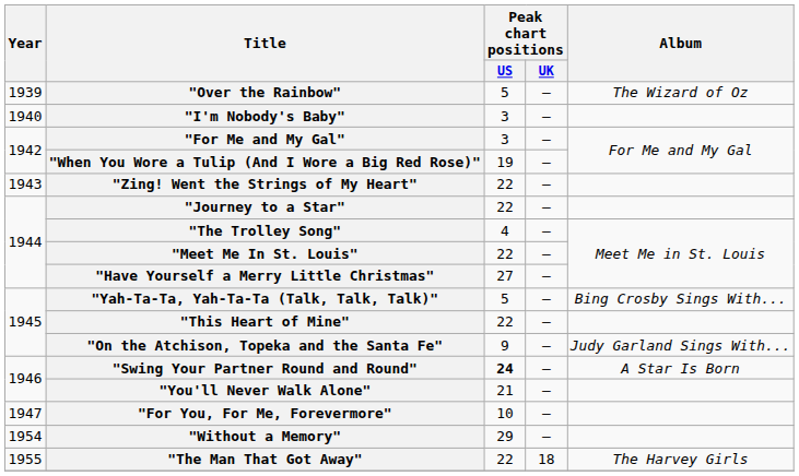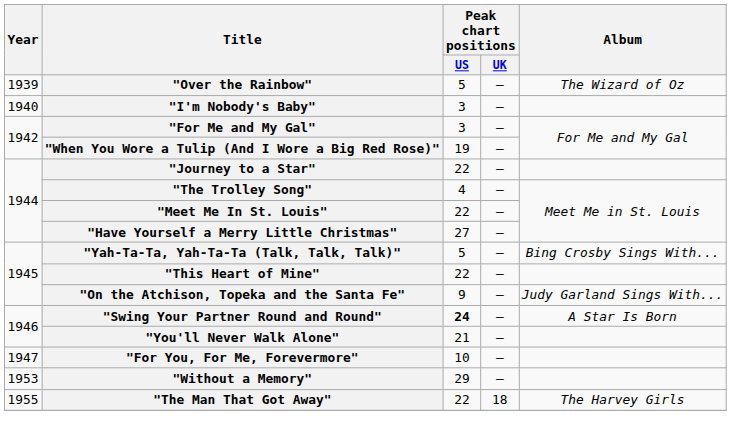- row: 1943 | "Zing! Went the Strings of My Heart" | 22 | –
"Without a Memory" | Year: 1954 -> 1953
